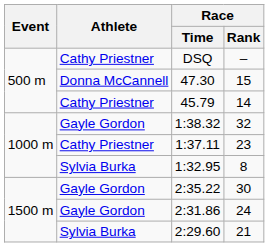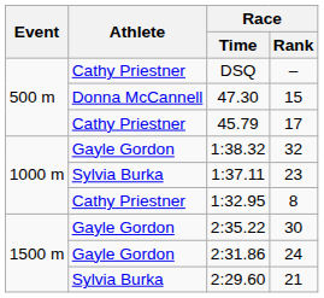45.79 | Race / Rank: 14 -> 17
1:37.11 | Athlete: Cathy Priestner -> Sylvia Burka
1:32.95 | Athlete: Sylvia Burka -> Cathy Priestner
